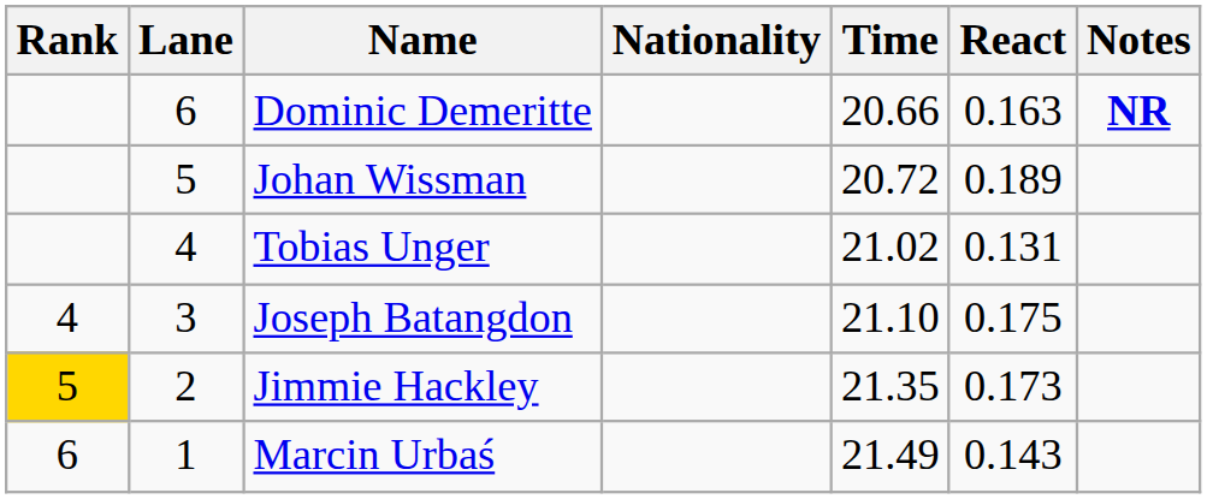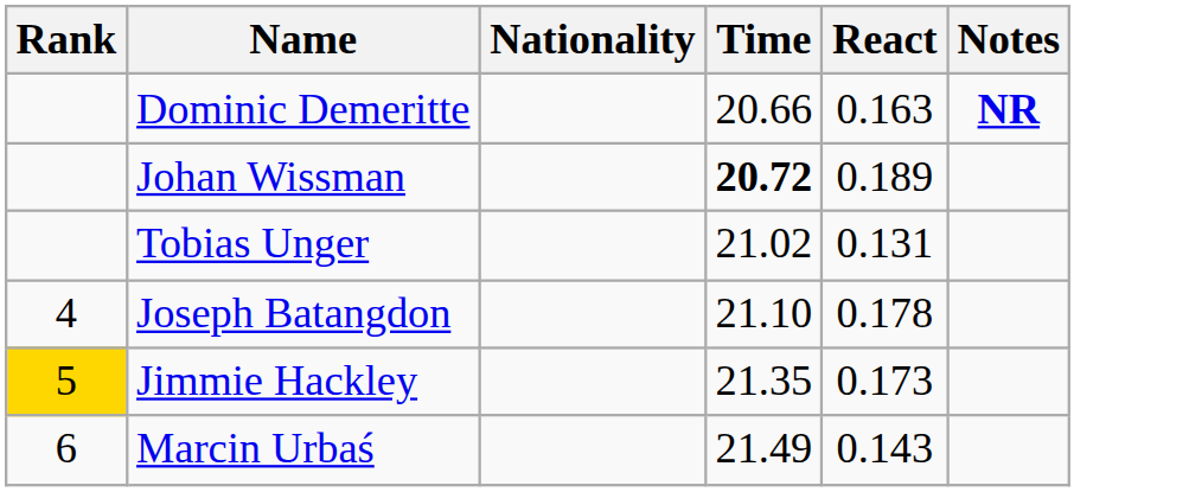- column: Lane | 6 | 5 | 4 | 3 | 2 | 1
Johan Wissman | Time: normal -> bold
Joseph Batangdon | React: 0.175 -> 0.178
